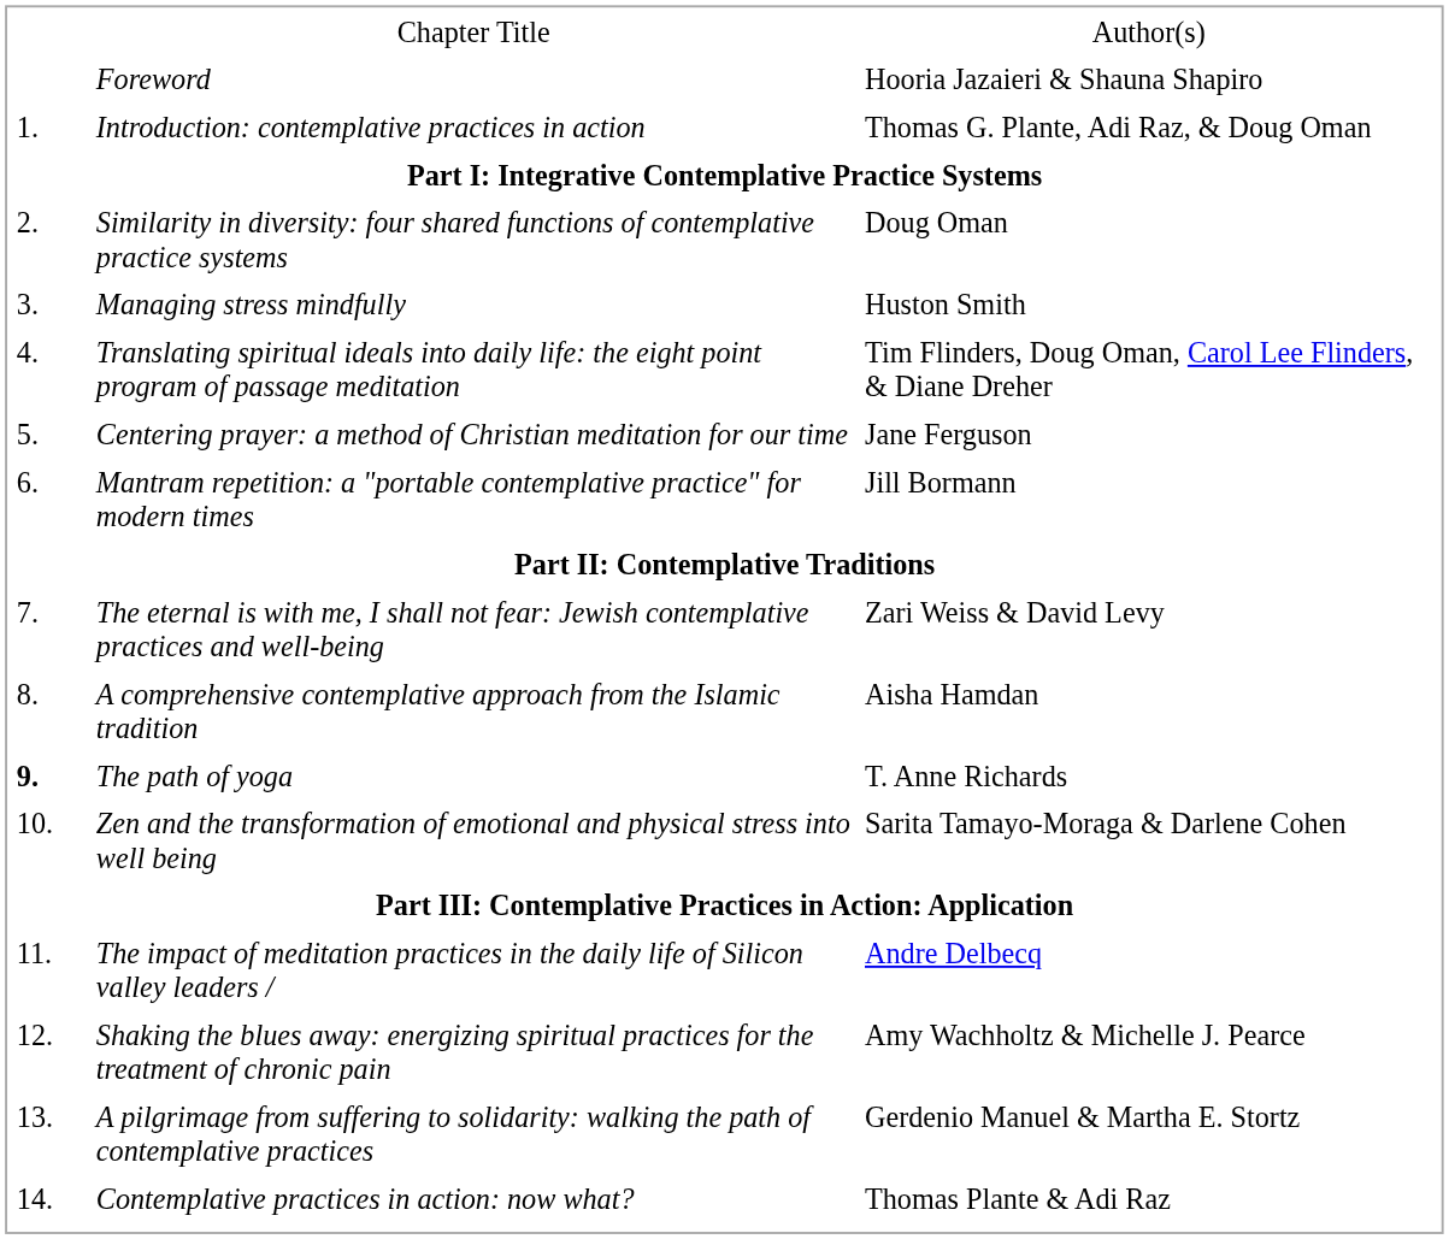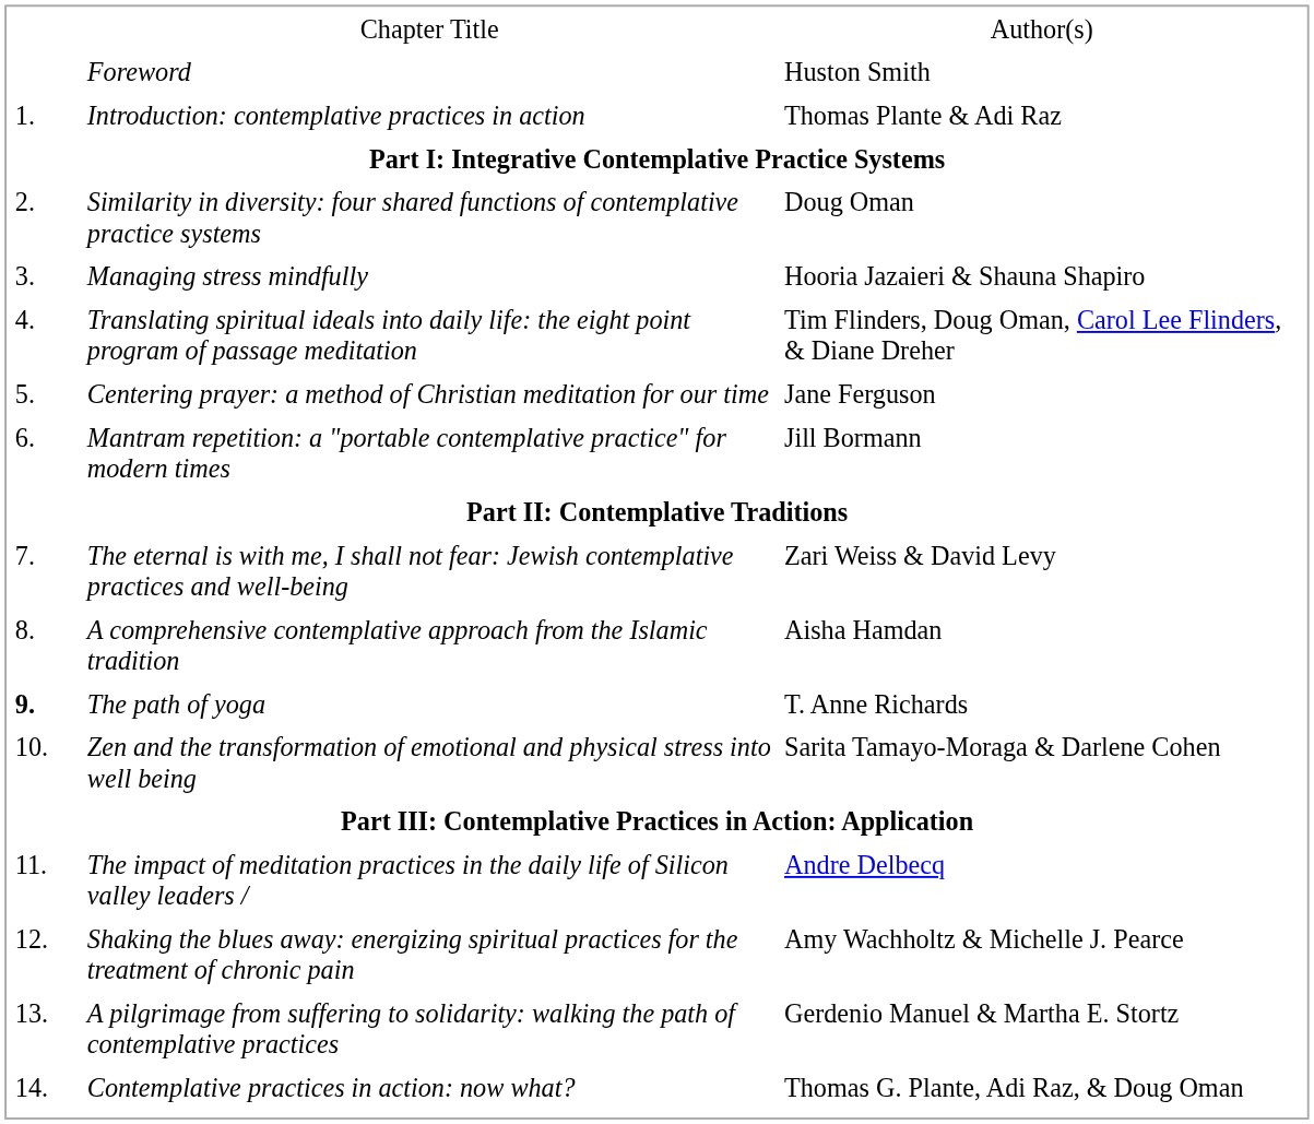Foreword | column 3: Hooria Jazaieri & Shauna Shapiro -> Huston Smith
Introduction: contemplative practices in action | column 3: Thomas G. Plante, Adi Raz, & Doug Oman -> Thomas Plante & Adi Raz
Managing stress mindfully | column 3: Huston Smith -> Hooria Jazaieri & Shauna Shapiro
Contemplative practices in action: now what? | column 3: Thomas Plante & Adi Raz -> Thomas G. Plante, Adi Raz, & Doug Oman
